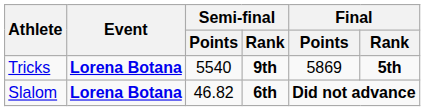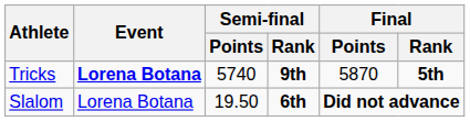Tricks | Semi-final / Points: 5540 -> 5740
Tricks | Final / Points: 5869 -> 5870
Slalom | Event: bold -> normal
Slalom | Semi-final / Points: 46.82 -> 19.50
